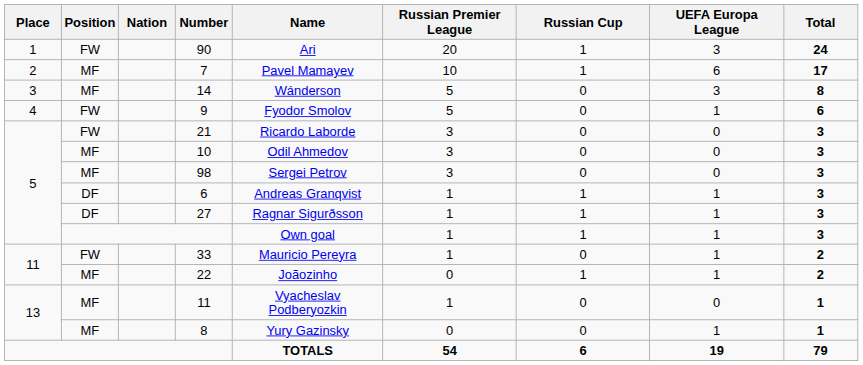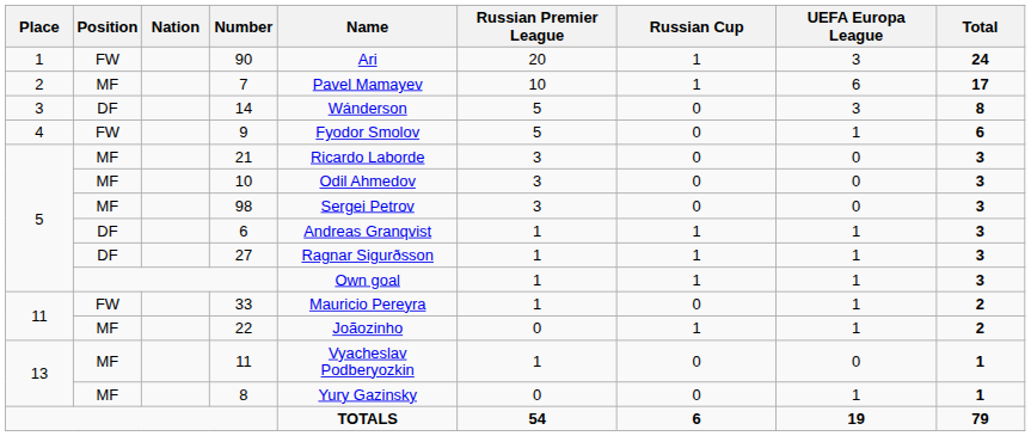14 | Position: MF -> DF
21 | Position: FW -> MF
